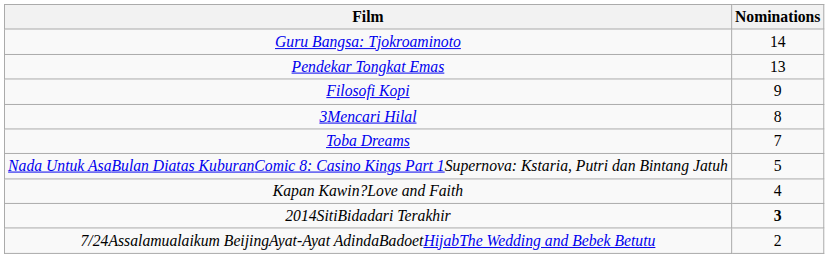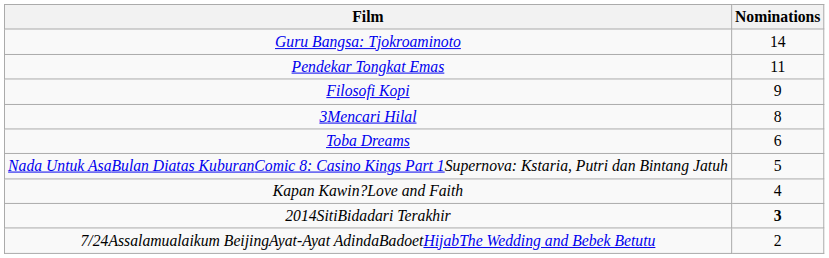Pendekar Tongkat Emas | Nominations: 13 -> 11
Toba Dreams | Nominations: 7 -> 6
